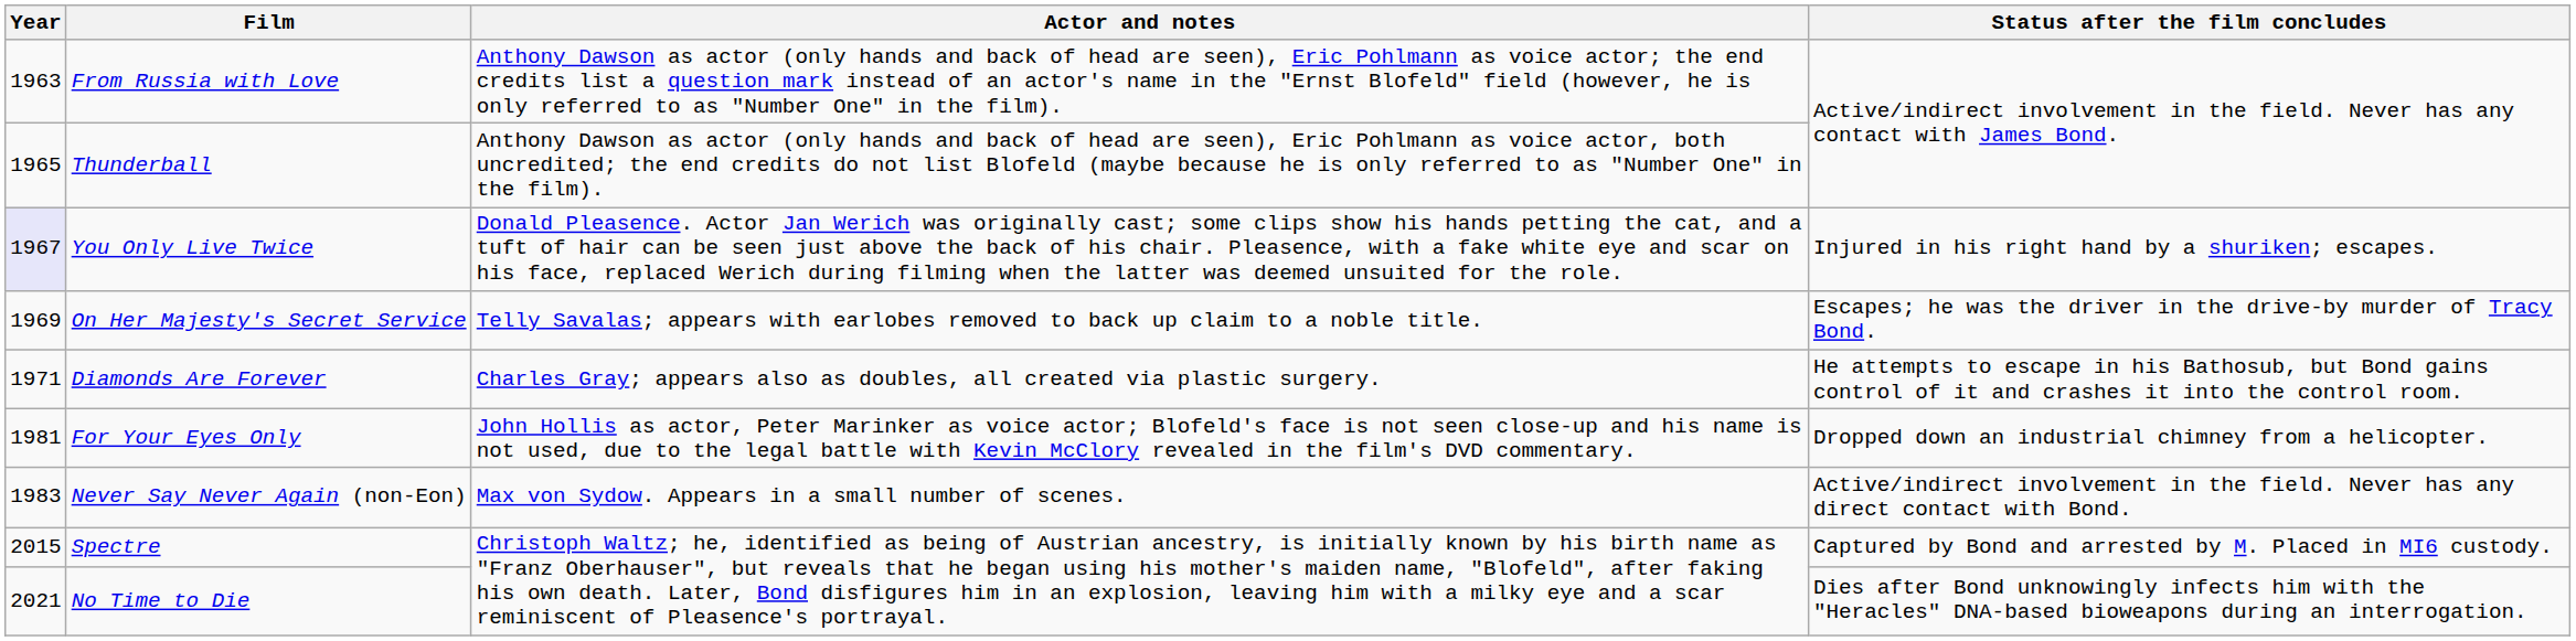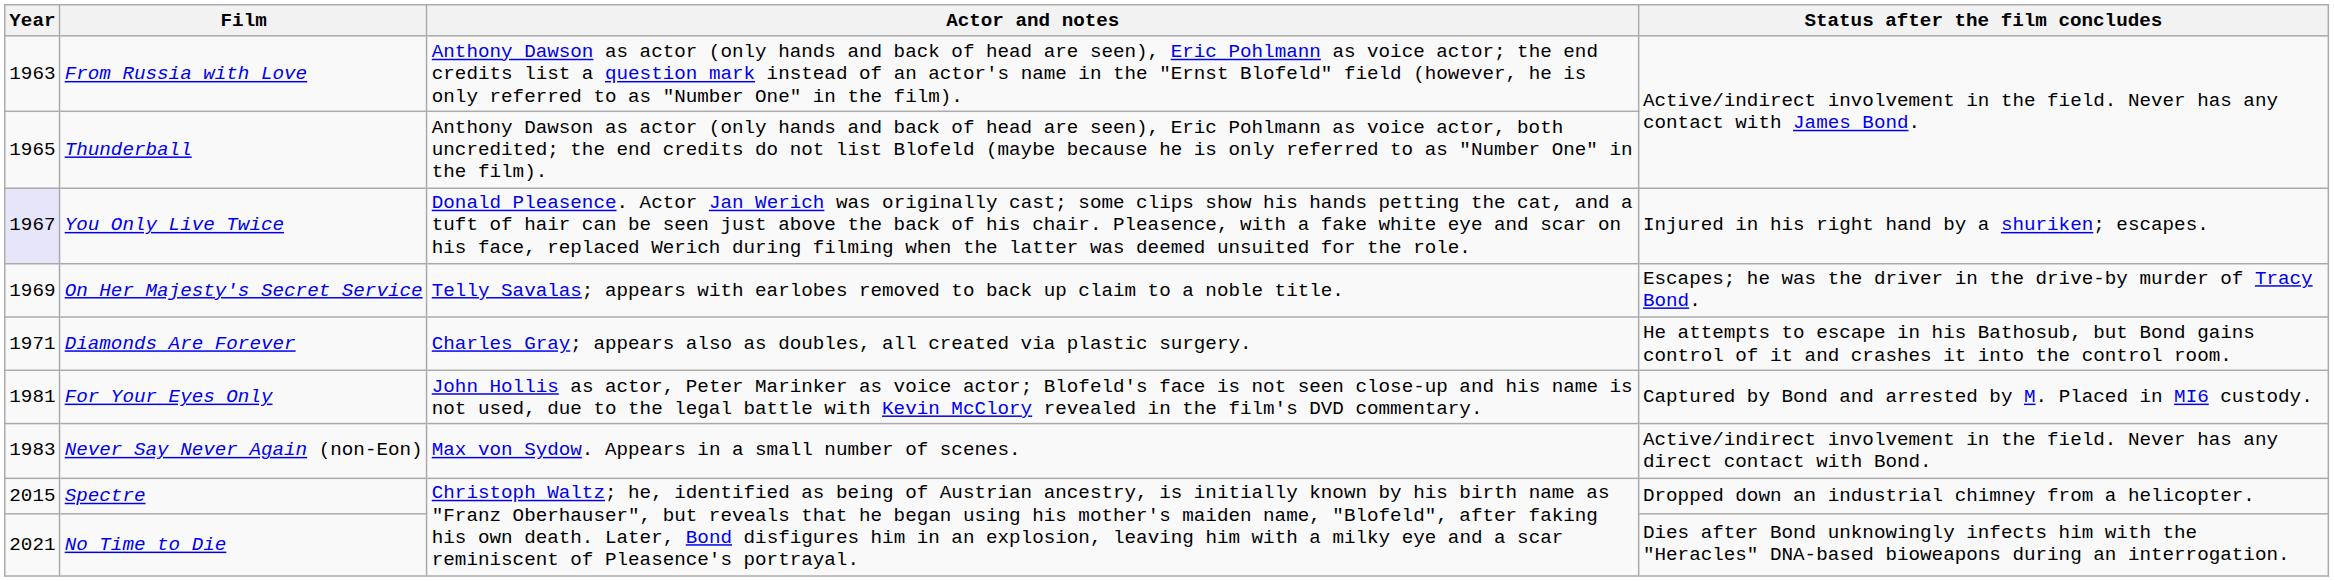For Your Eyes Only | Status after the film concludes: Dropped down an industrial chimney from a helicopter. -> Captured by Bond and arrested by M. Placed in MI6 custody.
Spectre | Status after the film concludes: Captured by Bond and arrested by M. Placed in MI6 custody. -> Dropped down an industrial chimney from a helicopter.
